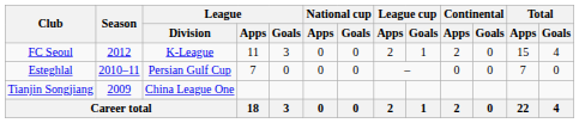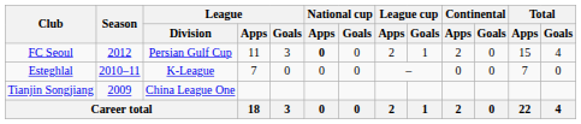FC Seoul | League / Division: K-League -> Persian Gulf Cup
FC Seoul | National cup / Apps: normal -> bold
Esteghlal | League / Division: Persian Gulf Cup -> K-League
